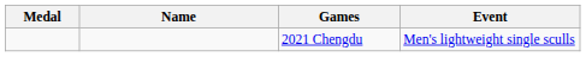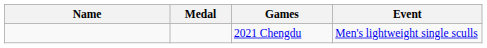columns swapped: Medal <-> Name
